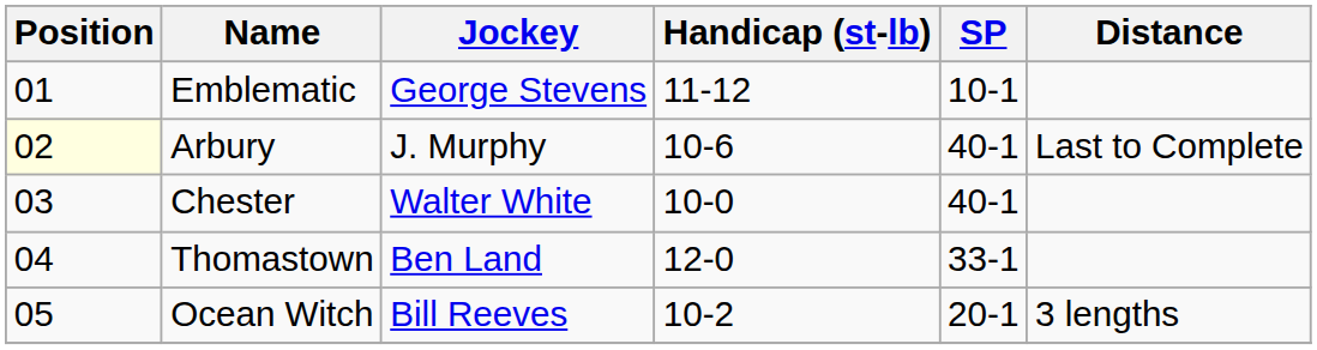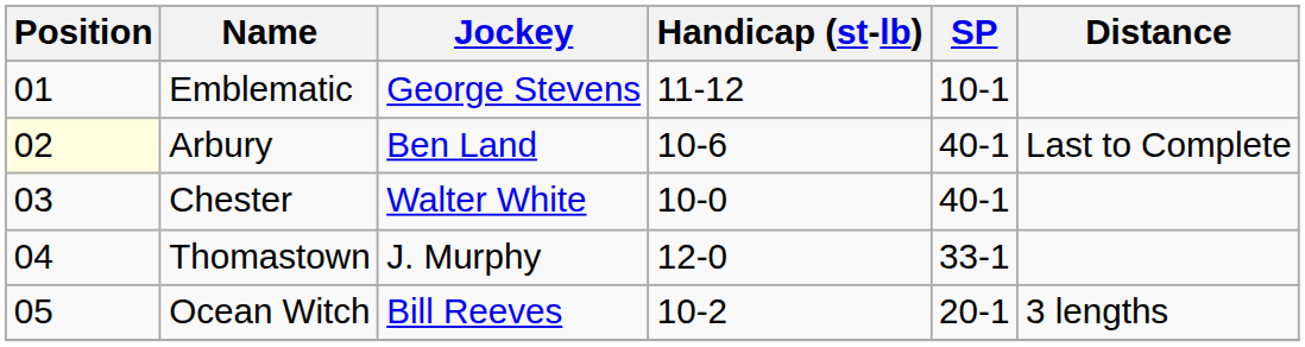Arbury | Jockey: J. Murphy -> Ben Land
Thomastown | Jockey: Ben Land -> J. Murphy
